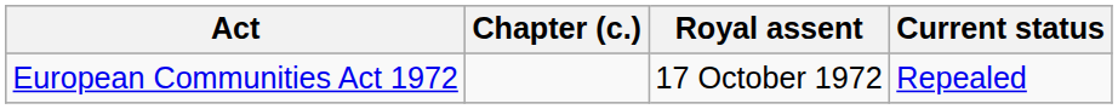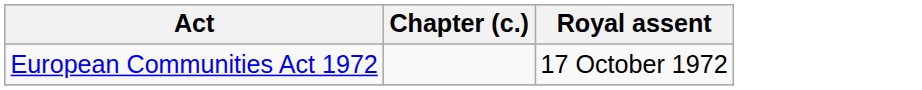- column: Current status | Repealed
